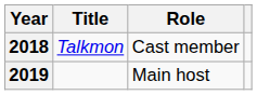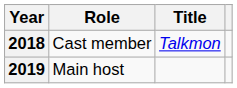columns swapped: Title <-> Role
